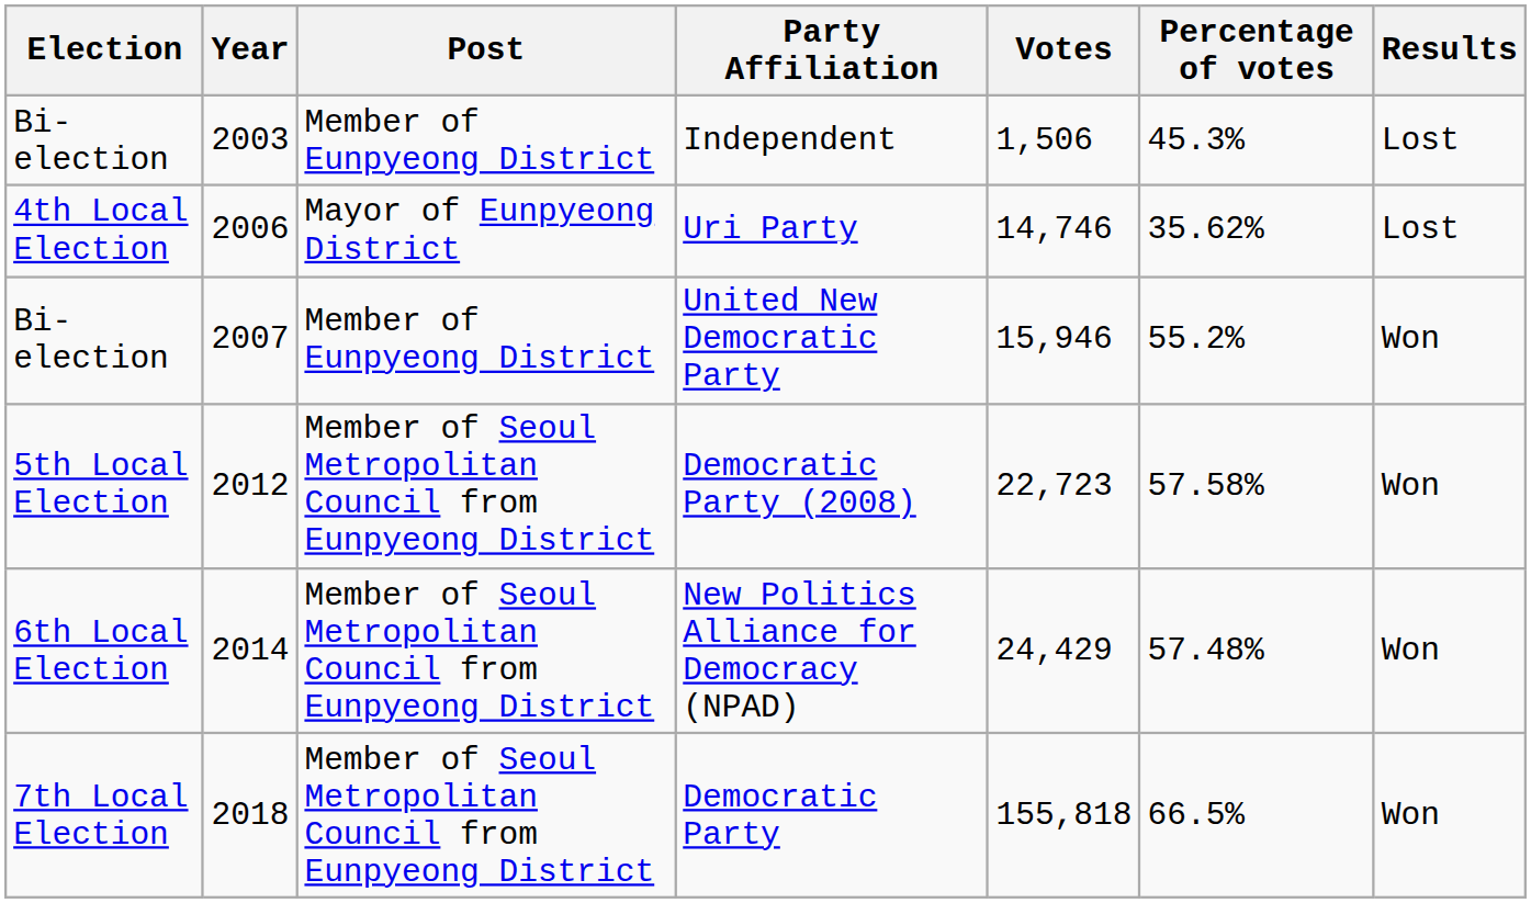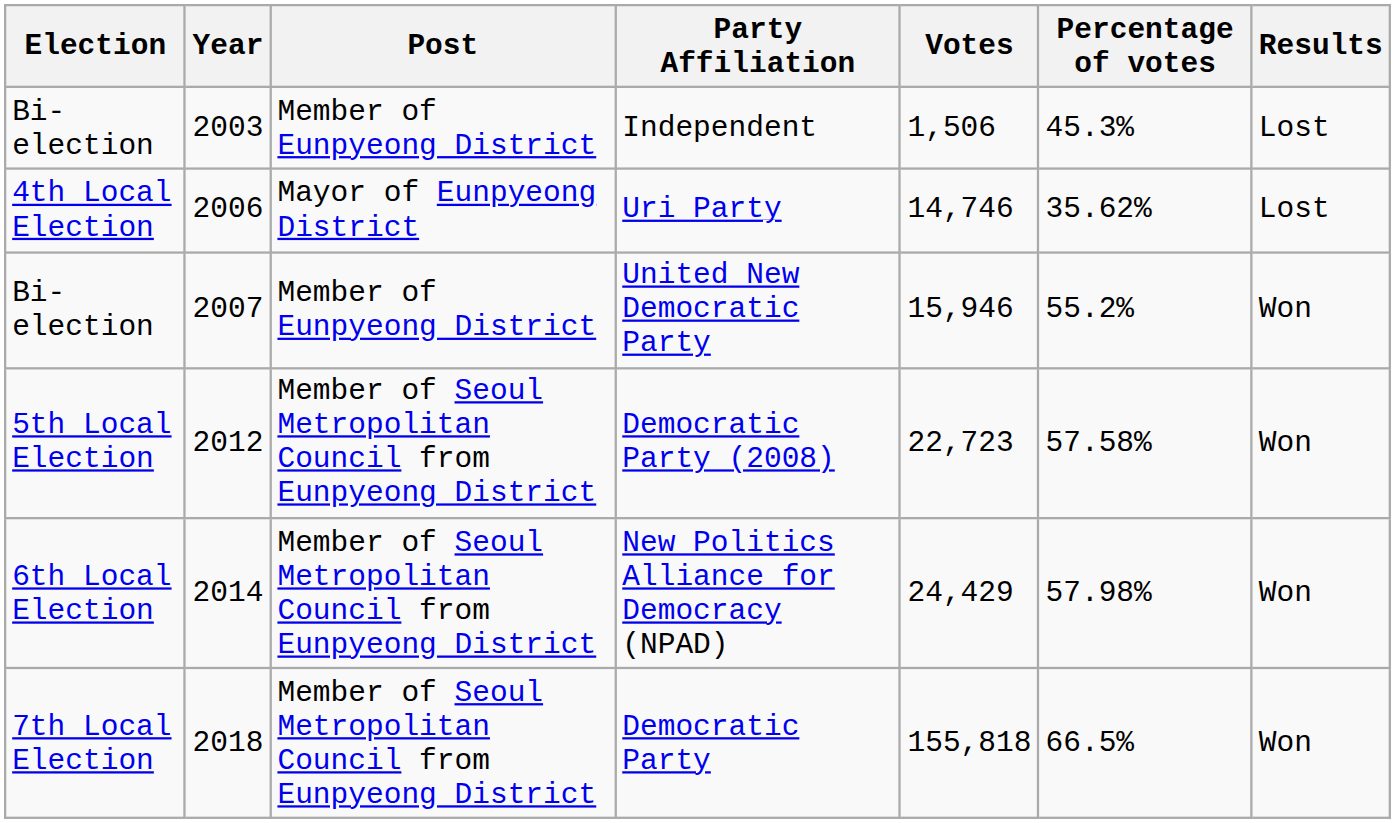New Politics Alliance for Democracy (NPAD) | Percentage of votes: 57.48% -> 57.98%
